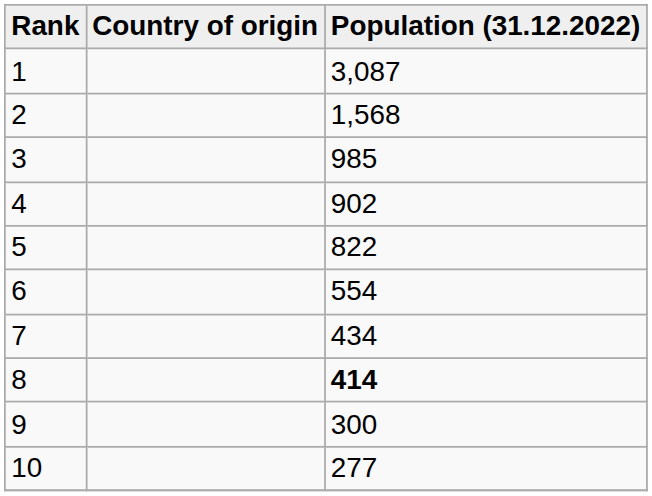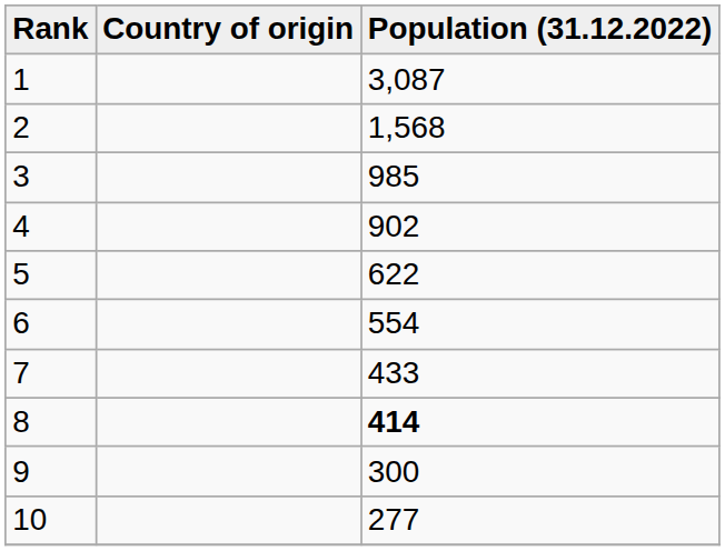5 | Population (31.12.2022): 822 -> 622
7 | Population (31.12.2022): 434 -> 433
